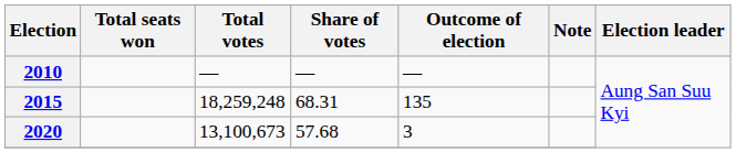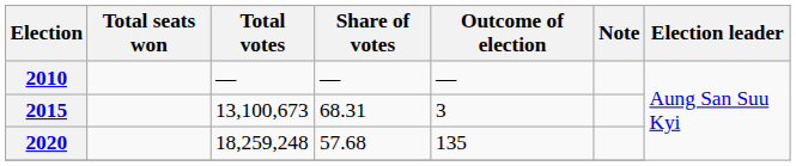2015 | Total votes: 18,259,248 -> 13,100,673
2015 | Outcome of election: 135 -> 3
2020 | Total votes: 13,100,673 -> 18,259,248
2020 | Outcome of election: 3 -> 135
